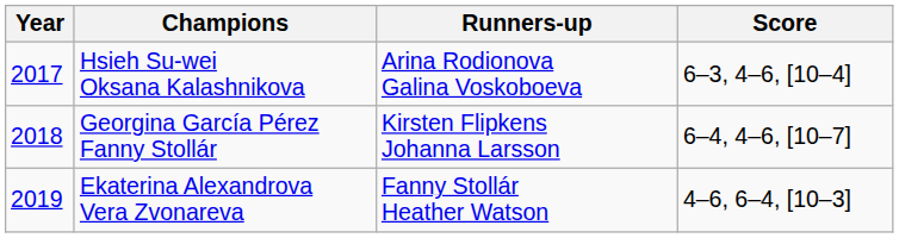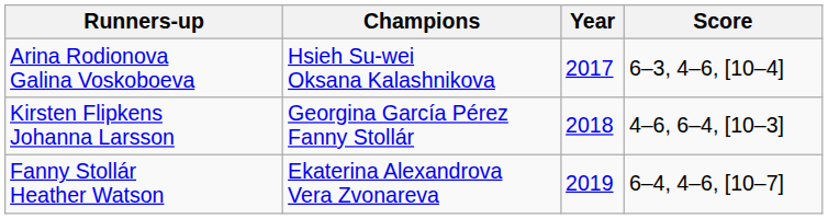columns swapped: Year <-> Runners-up
Georgina García Pérez Fanny Stollár | Score: 6–4, 4–6, [10–7] -> 4–6, 6–4, [10–3]
Ekaterina Alexandrova Vera Zvonareva | Score: 4–6, 6–4, [10–3] -> 6–4, 4–6, [10–7]
